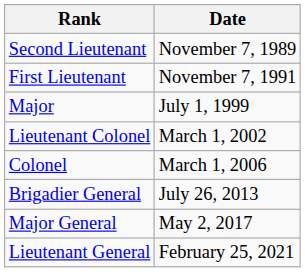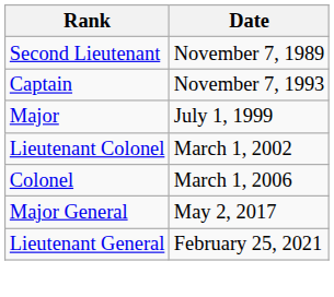- row: First Lieutenant | November 7, 1991
+ row: Captain | November 7, 1993
- row: Brigadier General | July 26, 2013
